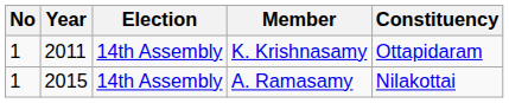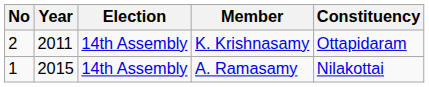K. Krishnasamy | No: 1 -> 2
